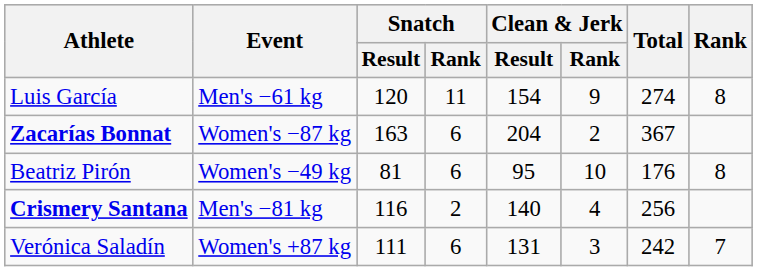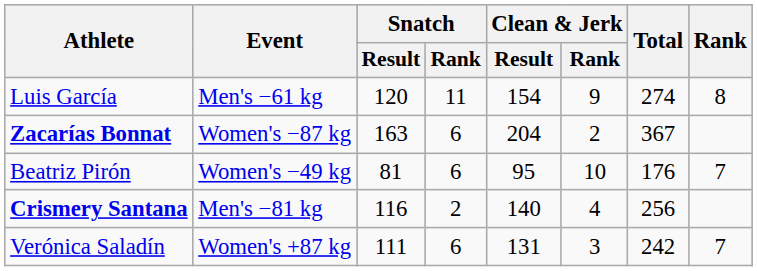Beatriz Pirón | Rank: 8 -> 7
